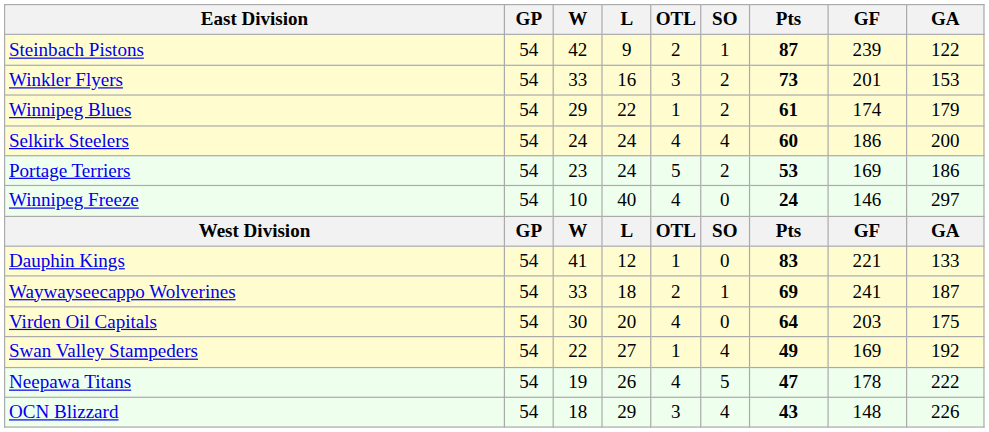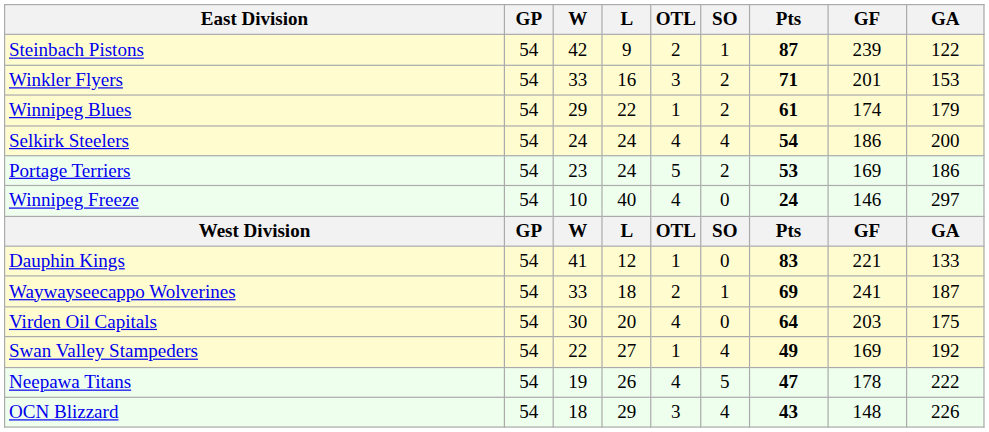Winkler Flyers | Pts: 73 -> 71
Selkirk Steelers | Pts: 60 -> 54
